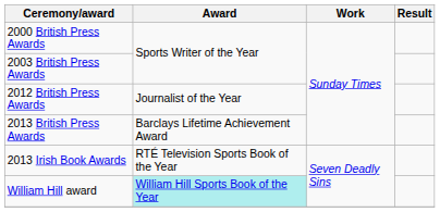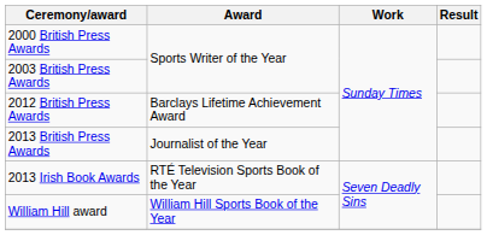2012 British Press Awards | Award: Journalist of the Year -> Barclays Lifetime Achievement Award
2013 British Press Awards | Award: Barclays Lifetime Achievement Award -> Journalist of the Year
William Hill award | Award: paleturquoise background -> no background
